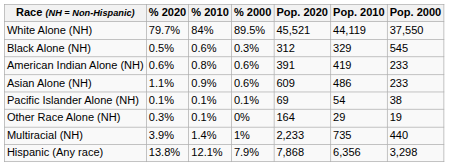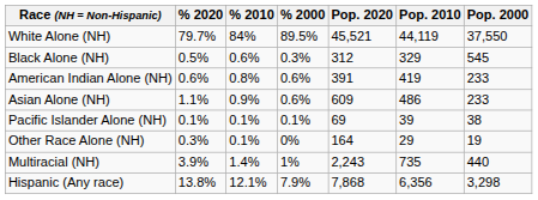Pacific Islander Alone (NH) | Pop. 2010: 54 -> 39
Multiracial (NH) | Pop. 2020: 2,233 -> 2,243
